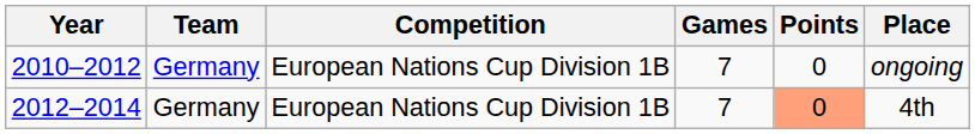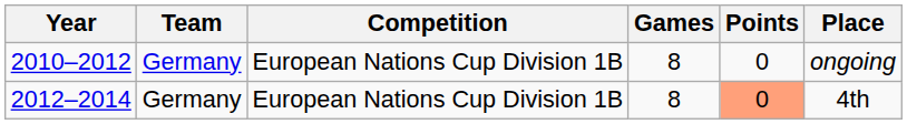2010–2012 | Games: 7 -> 8
2012–2014 | Games: 7 -> 8
